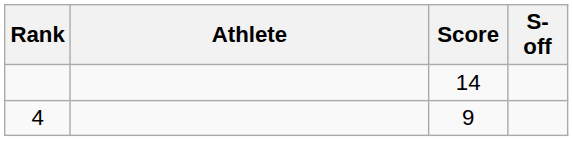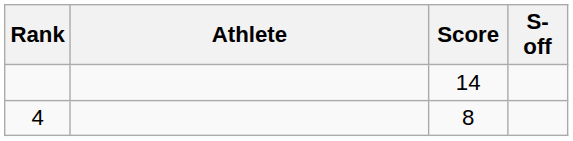4 | Score: 9 -> 8
